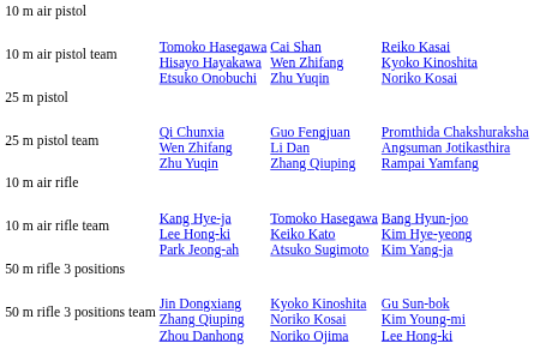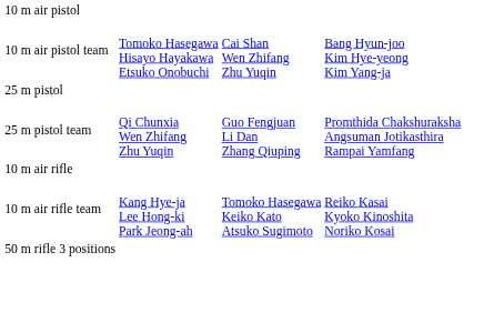10 m air pistol team | column 4: Reiko Kasai Kyoko Kinoshita Noriko Kosai -> Bang Hyun-joo Kim Hye-yeong Kim Yang-ja
10 m air rifle team | column 4: Bang Hyun-joo Kim Hye-yeong Kim Yang-ja -> Reiko Kasai Kyoko Kinoshita Noriko Kosai
- row: 50 m rifle 3 positions team | Jin Dongxiang Zhang Qiuping Zhou Danhong | Kyoko Kinoshita Noriko Kosai Noriko Ojima | Gu Sun-bok Kim Young-mi Lee Hong-ki
